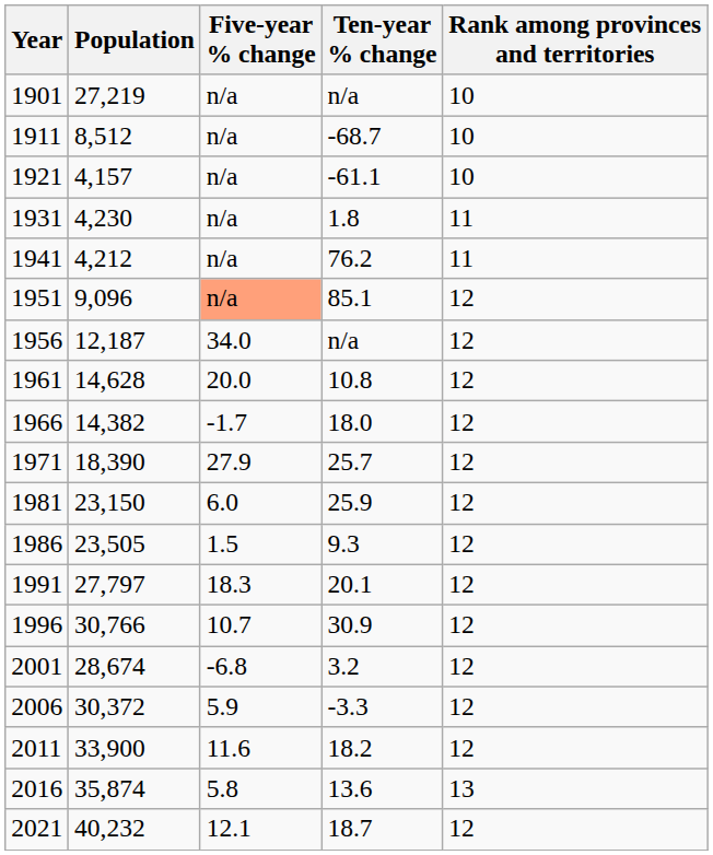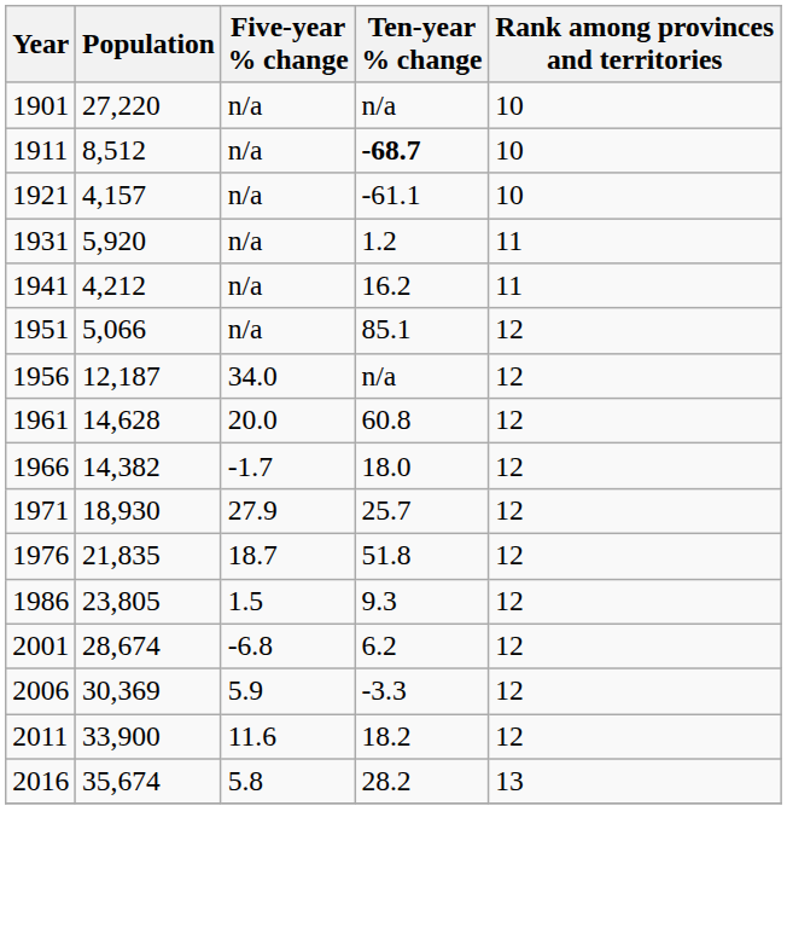1901 | Population: 27,219 -> 27,220
1911 | Ten-year % change: normal -> bold
1931 | Population: 4,230 -> 5,920
1931 | Ten-year % change: 1.8 -> 1.2
1941 | Ten-year % change: 76.2 -> 16.2
1951 | Population: 9,096 -> 5,066
1951 | Five-year % change: lightsalmon background -> no background
1961 | Ten-year % change: 10.8 -> 60.8
1971 | Population: 18,390 -> 18,930
+ row: 1976 | 21,835 | 18.7 | 51.8 | 12
- row: 1981 | 23,150 | 6.0 | 25.9 | 12
1986 | Population: 23,505 -> 23,805
- row: 1991 | 27,797 | 18.3 | 20.1 | 12
- row: 1996 | 30,766 | 10.7 | 30.9 | 12
2001 | Ten-year % change: 3.2 -> 6.2
2006 | Population: 30,372 -> 30,369
2016 | Population: 35,874 -> 35,674
2016 | Ten-year % change: 13.6 -> 28.2
- row: 2021 | 40,232 | 12.1 | 18.7 | 12
